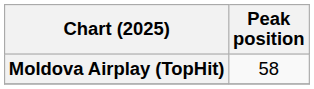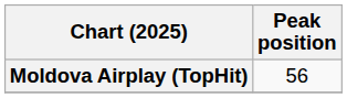Moldova Airplay (TopHit) | Peak position: 58 -> 56
